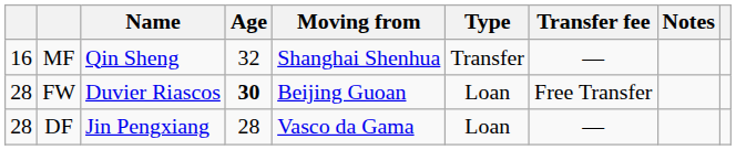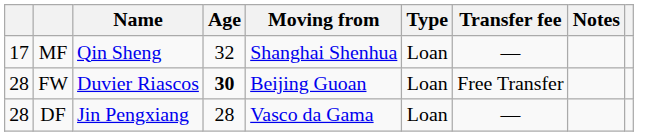MF | column 1: 16 -> 17
MF | Type: Transfer -> Loan
